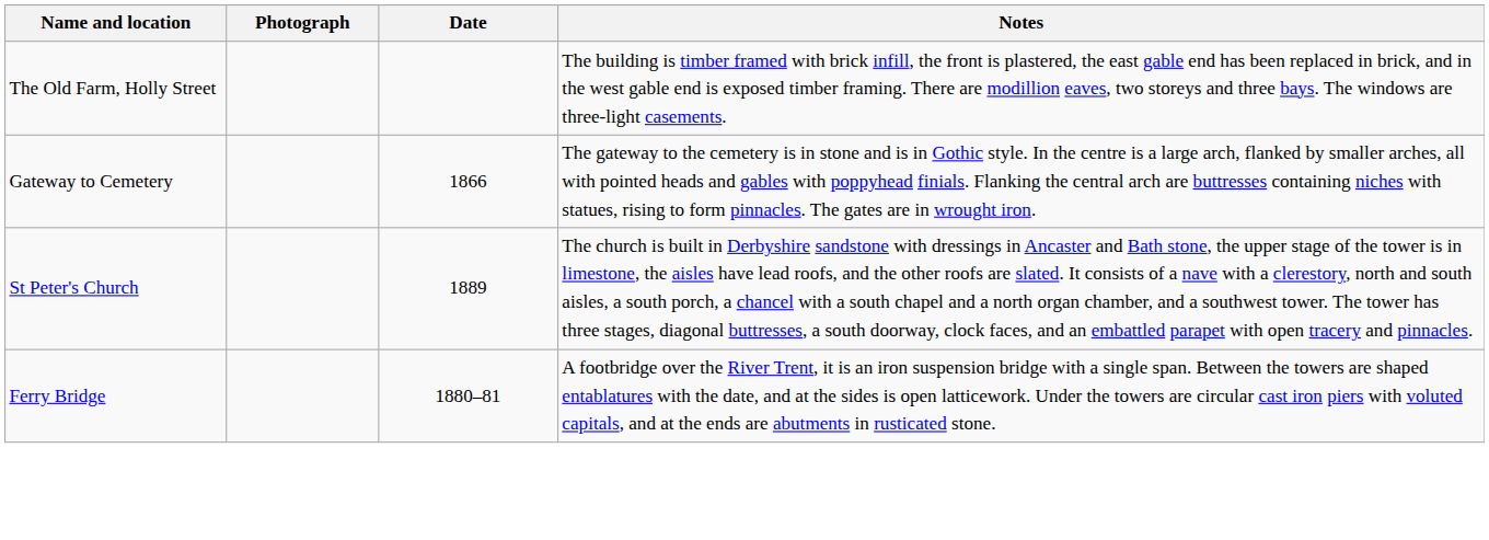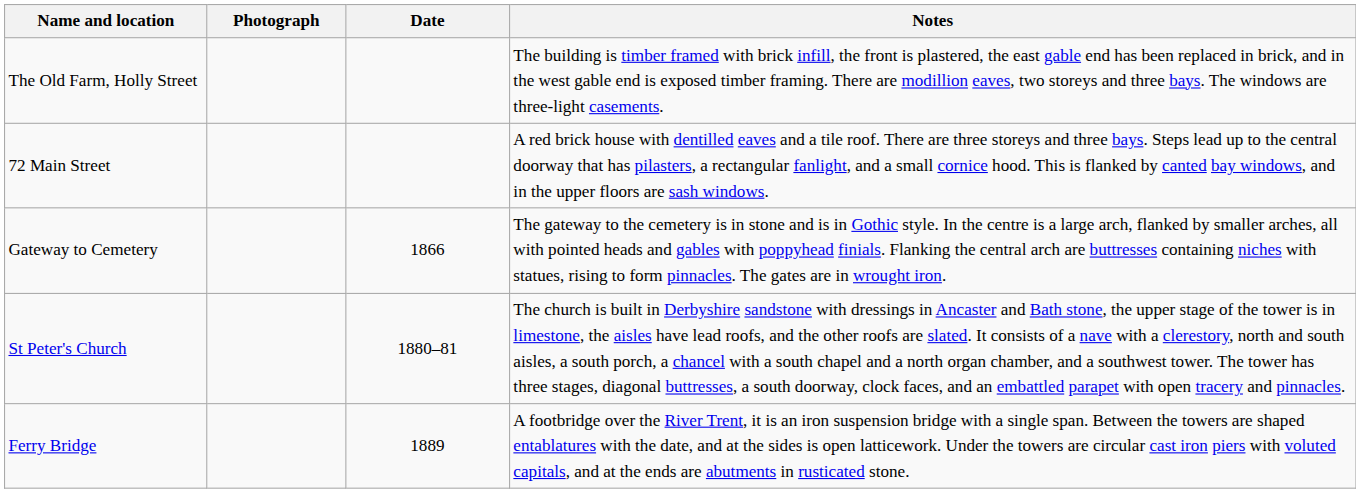+ row: 72 Main Street | A red brick house with dentilled eaves and a tile roof. There are three storeys and three bays. Steps lead up to the central doorway that has pilasters, a rectangular fanlight, and a small cornice hood. This is flanked by canted bay windows, and in the upper floors are sash windows.
St Peter's Church | Date: 1889 -> 1880–81
Ferry Bridge | Date: 1880–81 -> 1889
